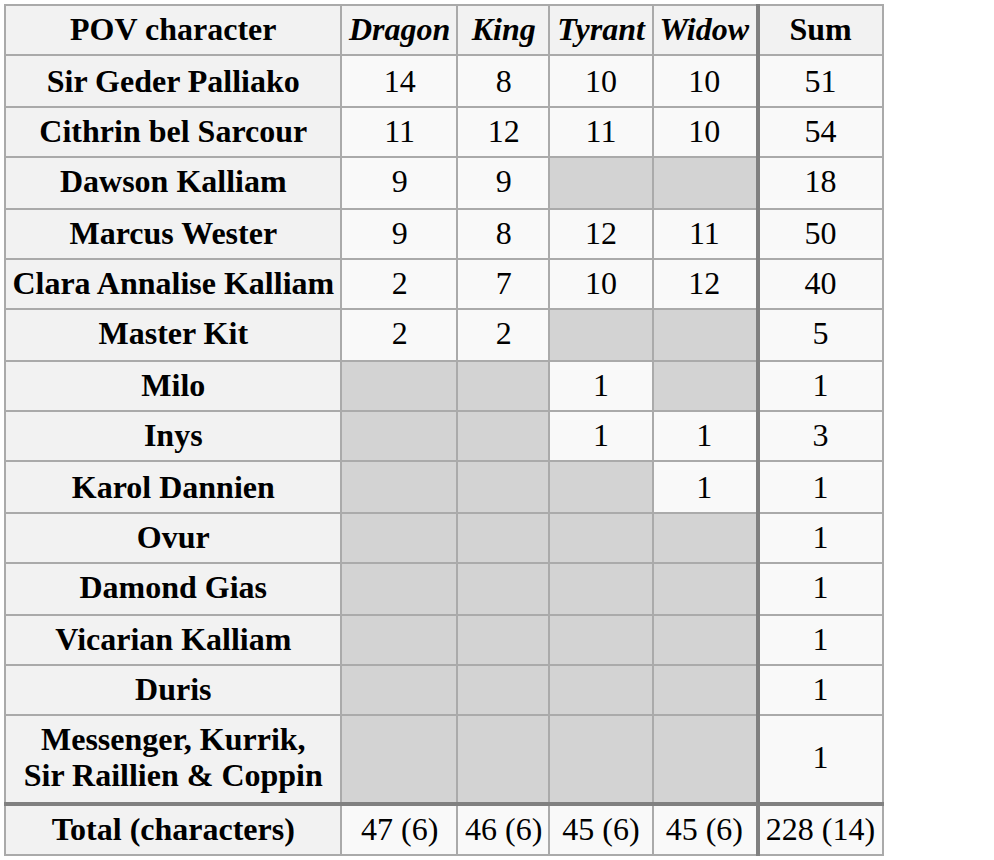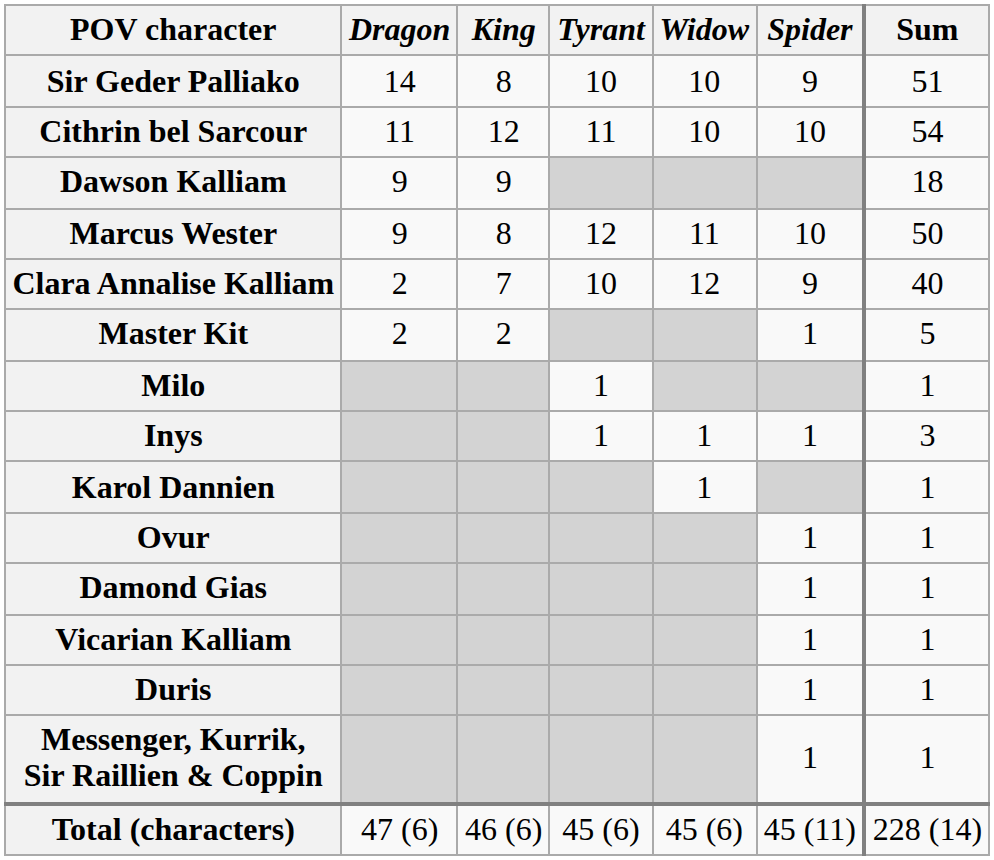+ column: Spider | 9 | 10 | 10 | 9 | 1 | 1 | 1 | 1 | 1 | 1 | 1 | 45 (11)
